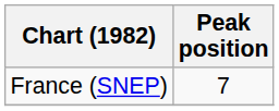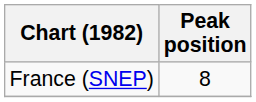France (SNEP) | Peak position: 7 -> 8
